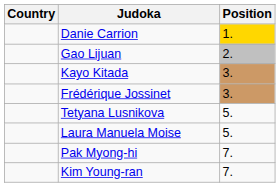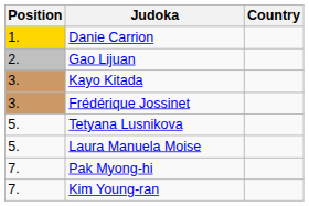columns swapped: Position <-> Country
